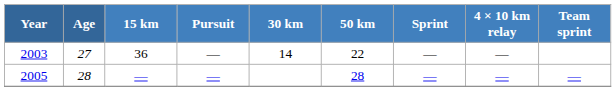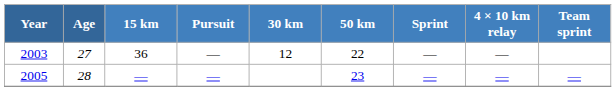2003 | 30 km: 14 -> 12
2005 | 50 km: 28 -> 23
